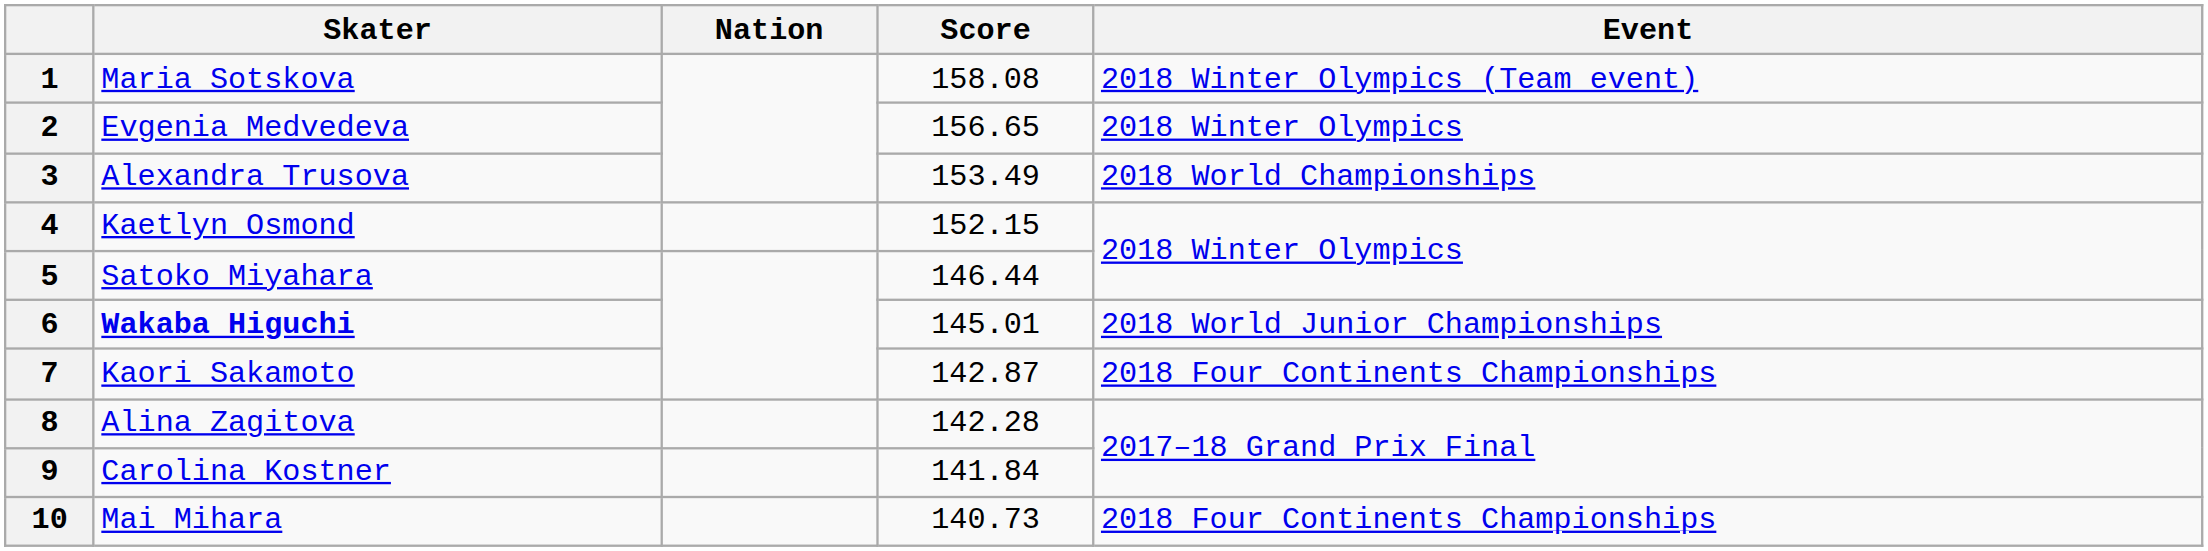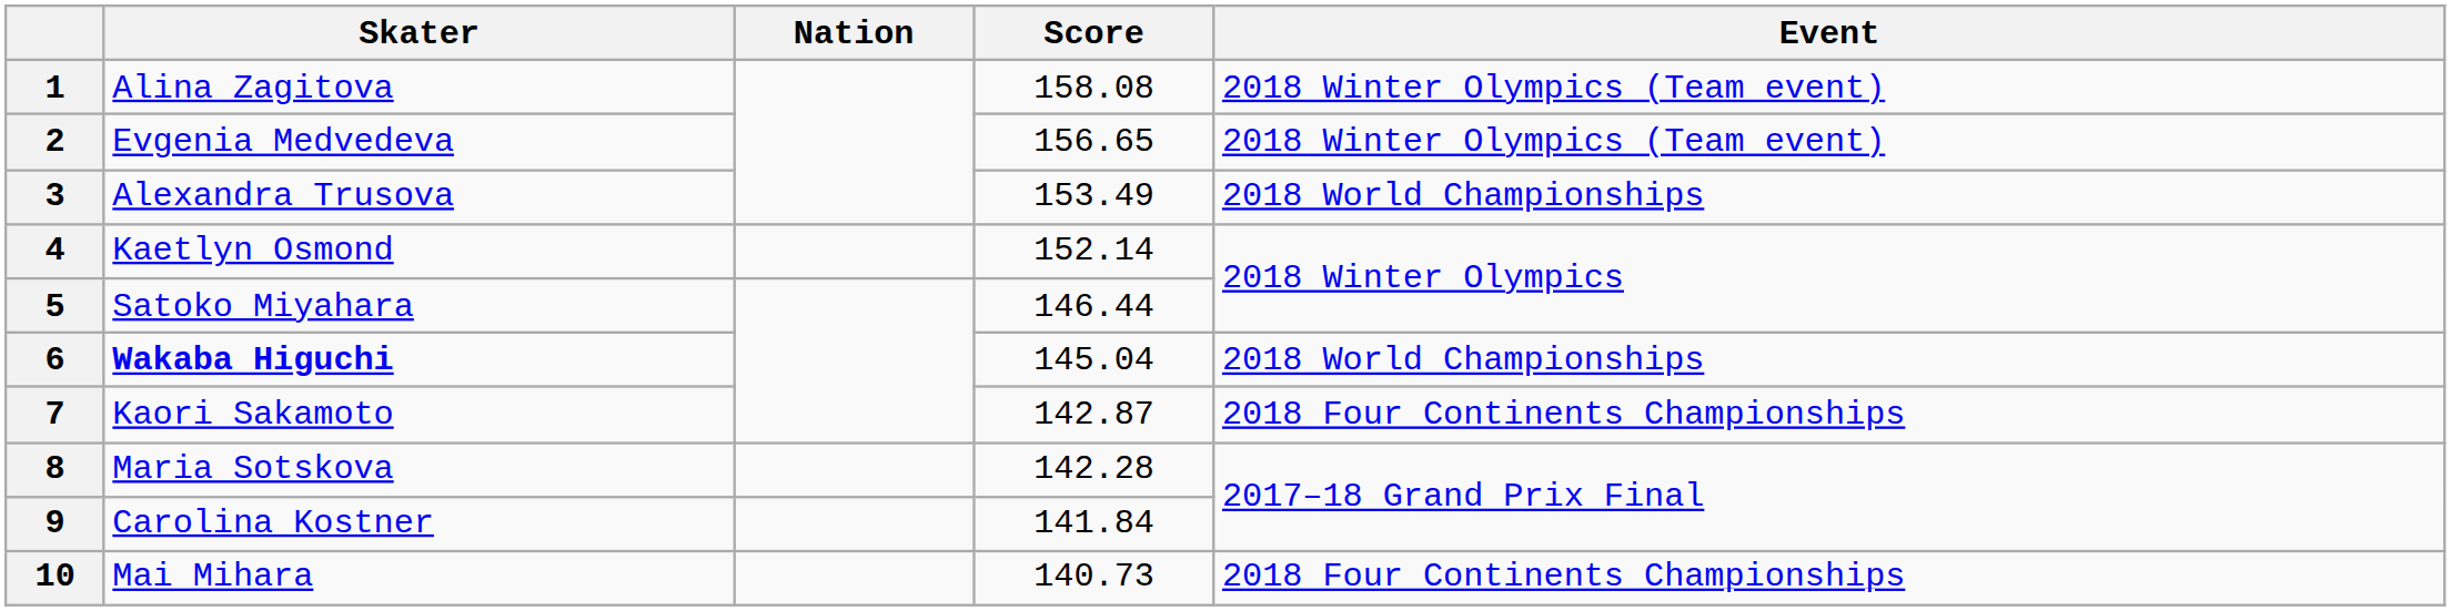1 | Skater: Maria Sotskova -> Alina Zagitova
2 | Event: 2018 Winter Olympics -> 2018 Winter Olympics (Team event)
4 | Score: 152.15 -> 152.14
6 | Score: 145.01 -> 145.04
6 | Event: 2018 World Junior Championships -> 2018 World Championships
8 | Skater: Alina Zagitova -> Maria Sotskova
